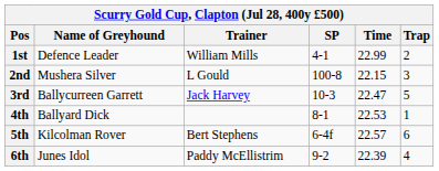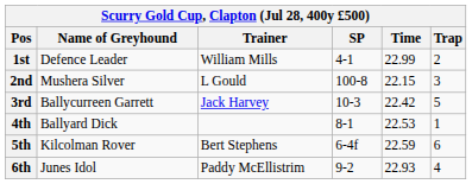3rd | Time: 22.47 -> 22.42
5th | Time: 22.57 -> 22.59
6th | Time: 22.39 -> 22.93
